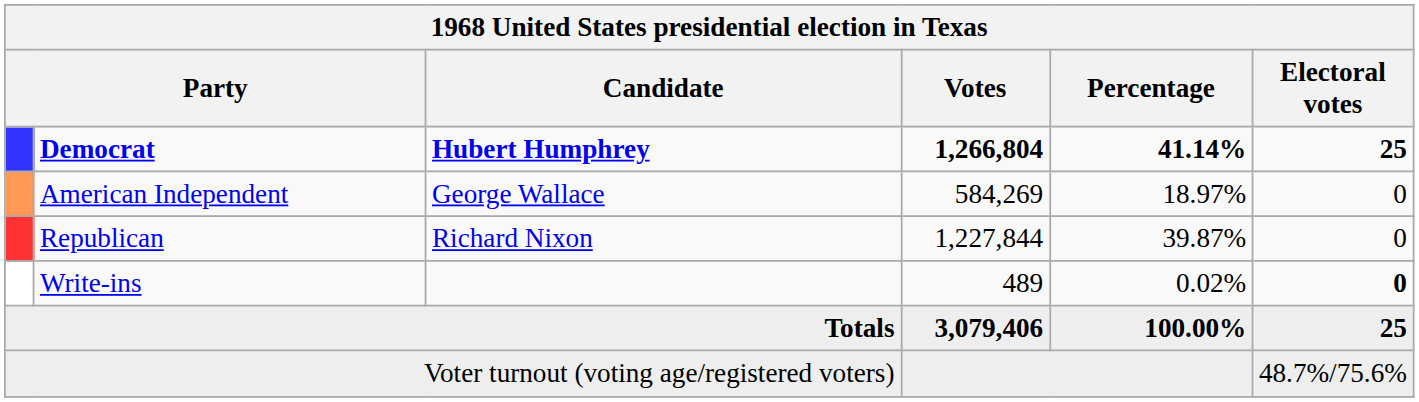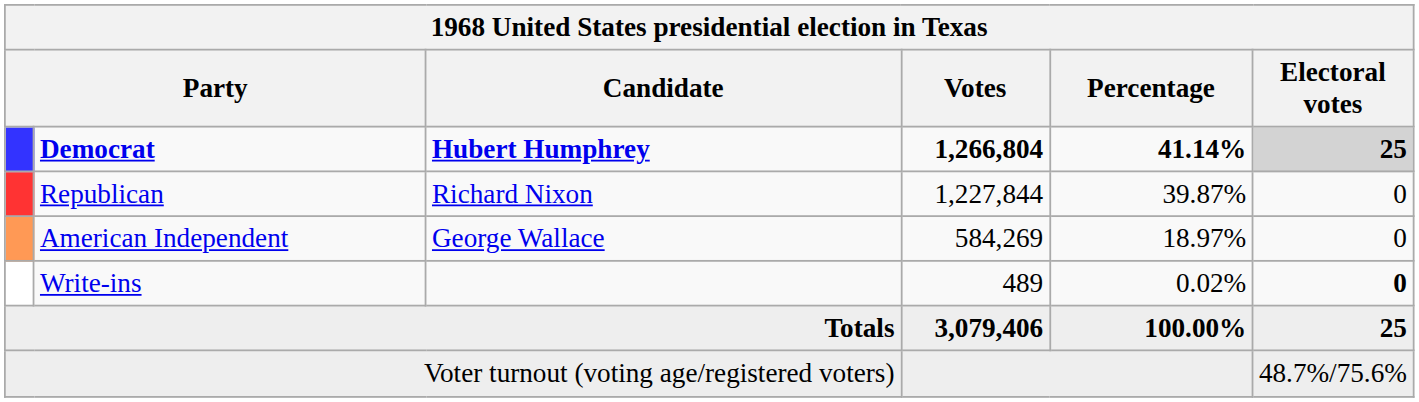Democrat | Electoral votes: no background -> lightgrey background
rows swapped: Republican <-> American Independent
